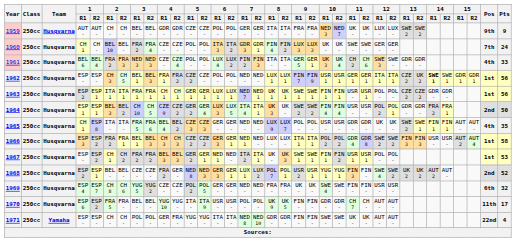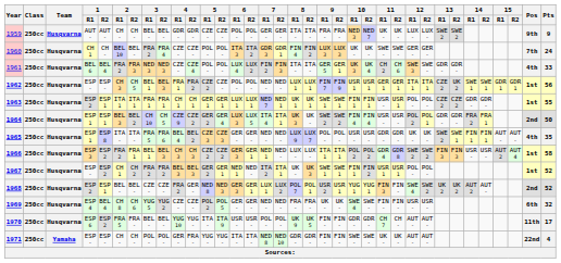1962 | 14 / R1: bold -> normal
1963 | Pts: 56 -> 55
1965 | 1 / R1: CH 1 -> ESP 1
1967 | Pts: 53 -> 52
1969 | 1 / R2: ESP 7 -> BEL 4
